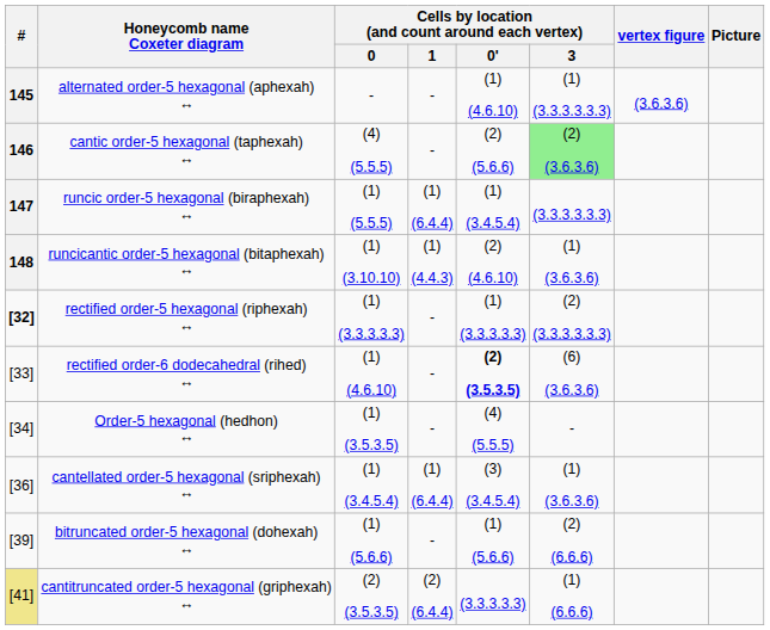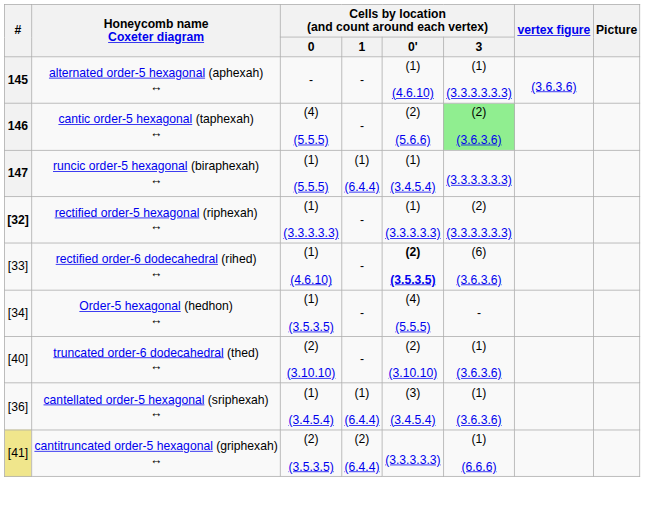- row: 148 | runcicantic order-5 hexagonal (bitaphexah) ↔ | (1) (3.10.10) | (1) (4.4.3) | (2) (4.6.10) | (1) (3.6.3.6)
+ row: [40] | truncated order-6 dodecahedral (thed) ↔ | (2) (3.10.10) | - | (2) (3.10.10) | (1) (3.6.3.6)
- row: [39] | bitruncated order-5 hexagonal (dohexah) ↔ | (1) (5.6.6) | - | (1) (5.6.6) | (2) (6.6.6)
